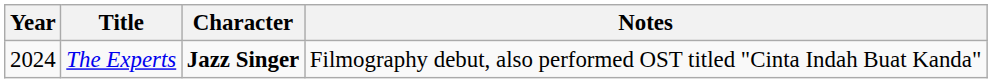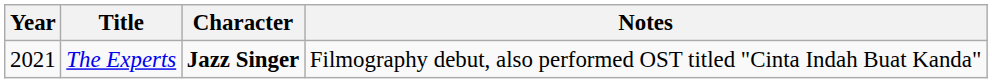The Experts | Year: 2024 -> 2021
